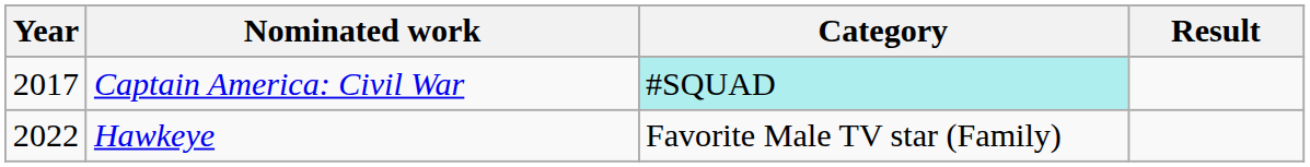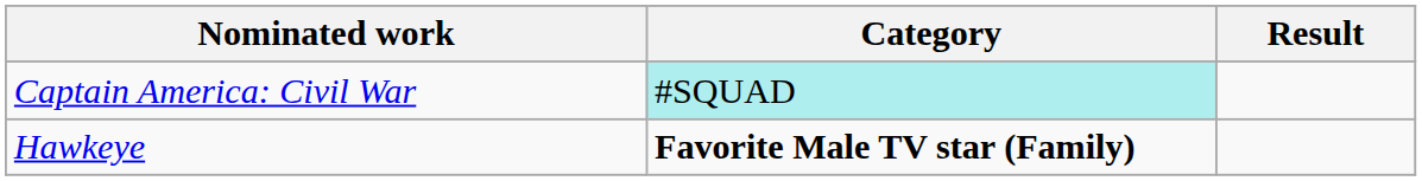- column: Year | 2017 | 2022
Hawkeye | Category: normal -> bold
